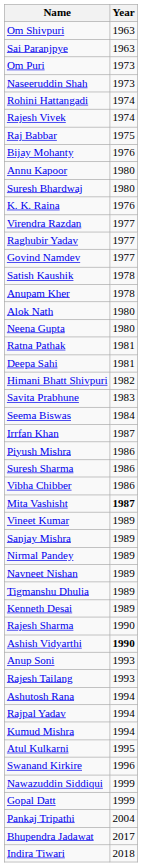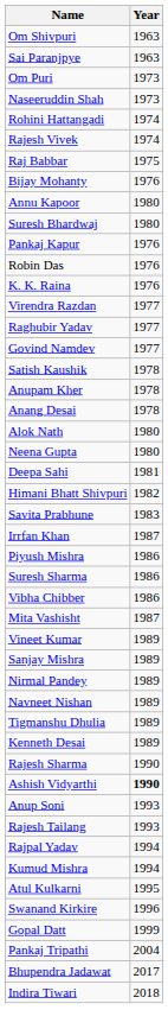+ row: Pankaj Kapur | 1976
+ row: Robin Das | 1976
+ row: Anang Desai | 1978
- row: Ratna Pathak | 1981
- row: Seema Biswas | 1984
Mita Vashisht | Year: bold -> normal
- row: Ashutosh Rana | 1994
- row: Nawazuddin Siddiqui | 1999
